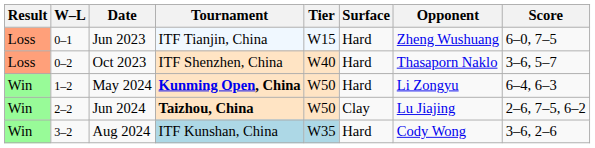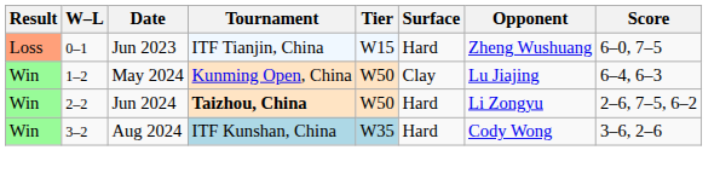- row: Loss | 0–2 | Oct 2023 | ITF Shenzhen, China | W40 | Hard | Thasaporn Naklo | 3–6, 5–7
May 2024 | Tournament: bold -> normal
May 2024 | Surface: Hard -> Clay
May 2024 | Opponent: Li Zongyu -> Lu Jiajing
Jun 2024 | Surface: Clay -> Hard
Jun 2024 | Opponent: Lu Jiajing -> Li Zongyu
